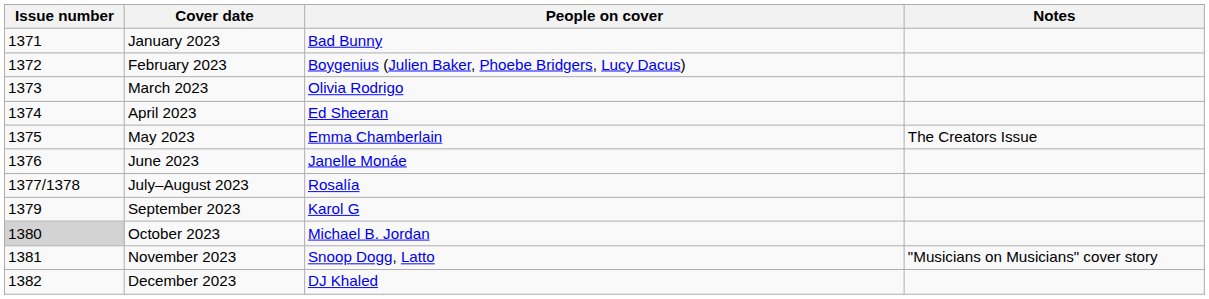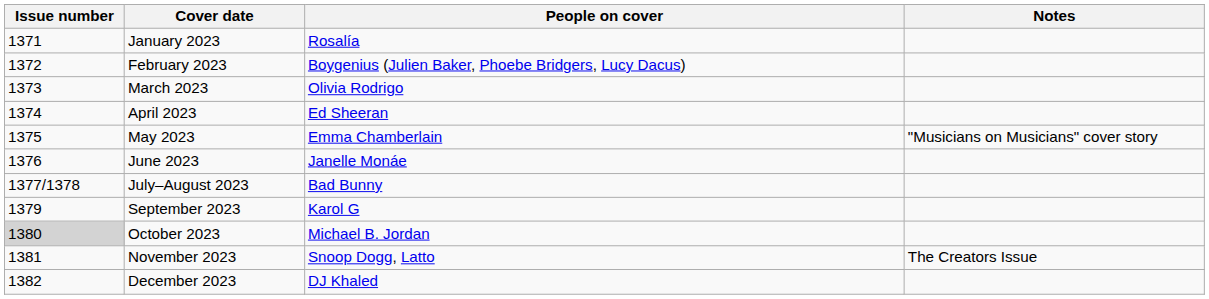January 2023 | People on cover: Bad Bunny -> Rosalía
May 2023 | Notes: The Creators Issue -> "Musicians on Musicians" cover story
July–August 2023 | People on cover: Rosalía -> Bad Bunny
November 2023 | Notes: "Musicians on Musicians" cover story -> The Creators Issue
